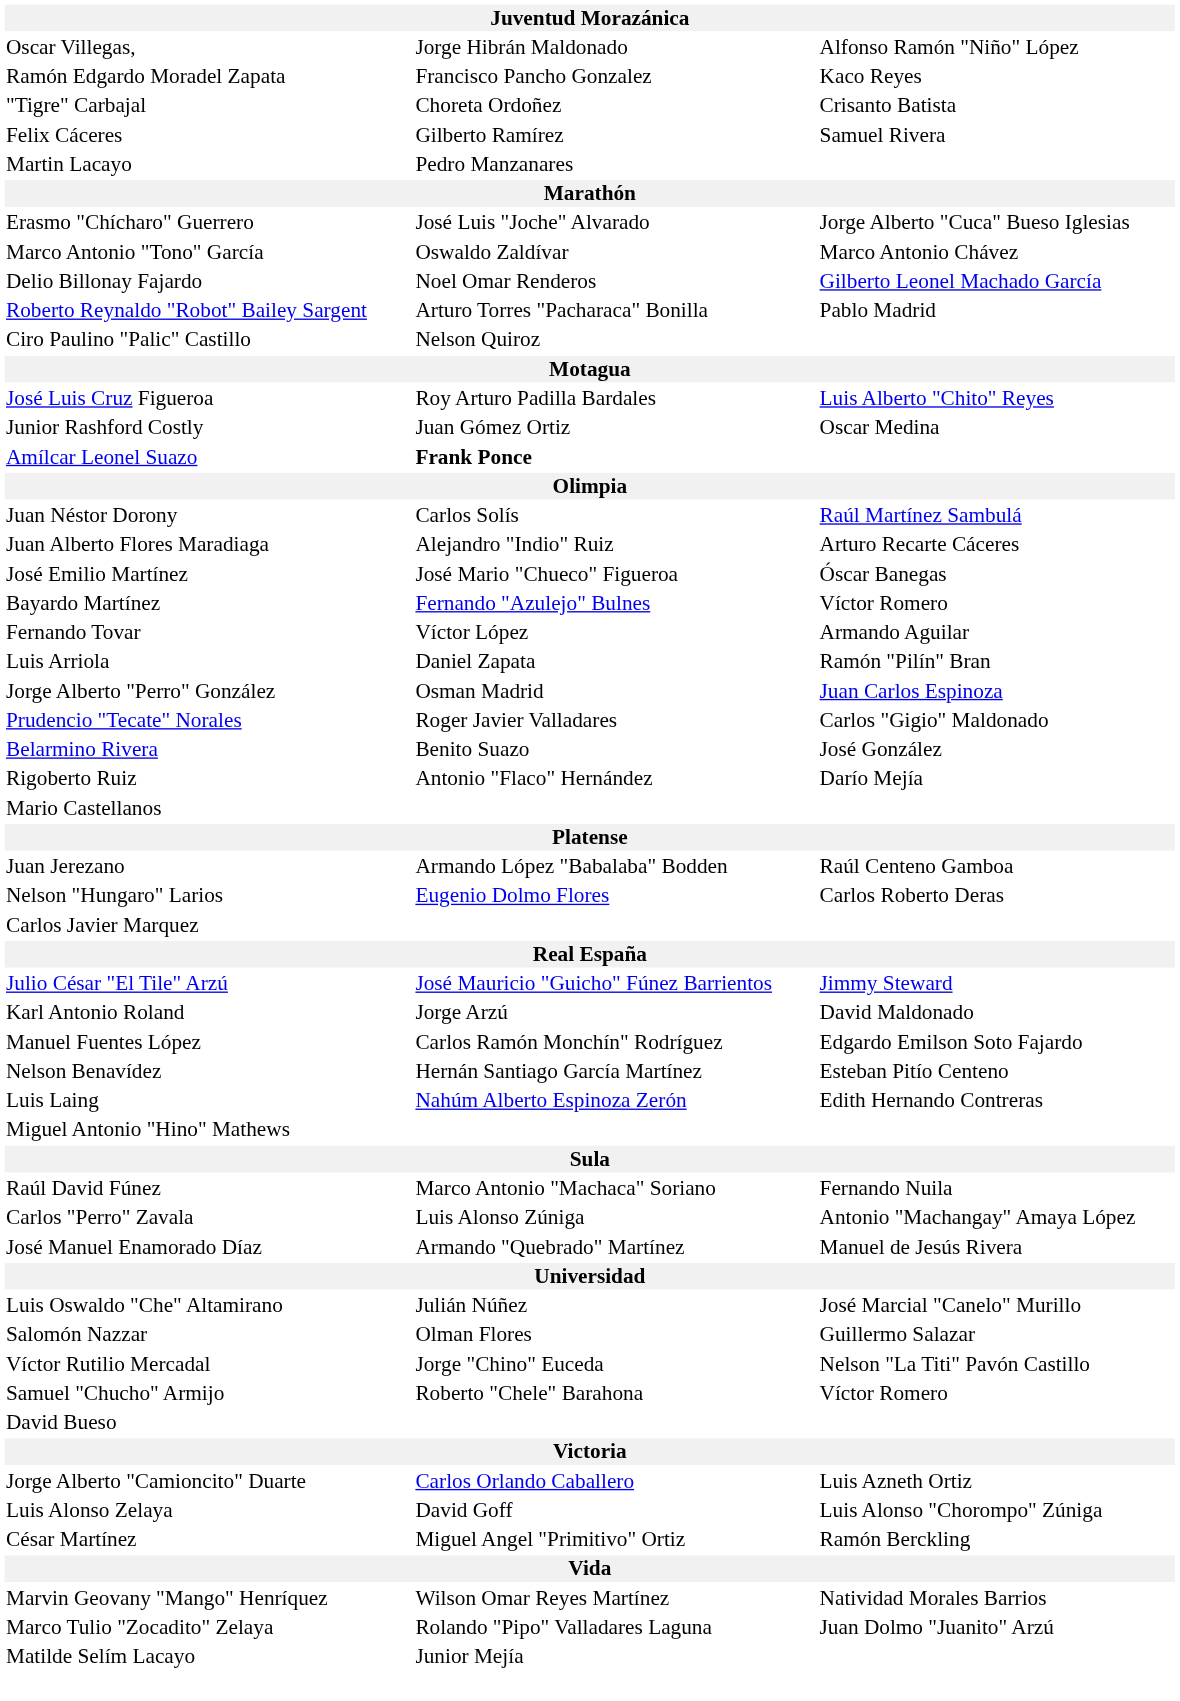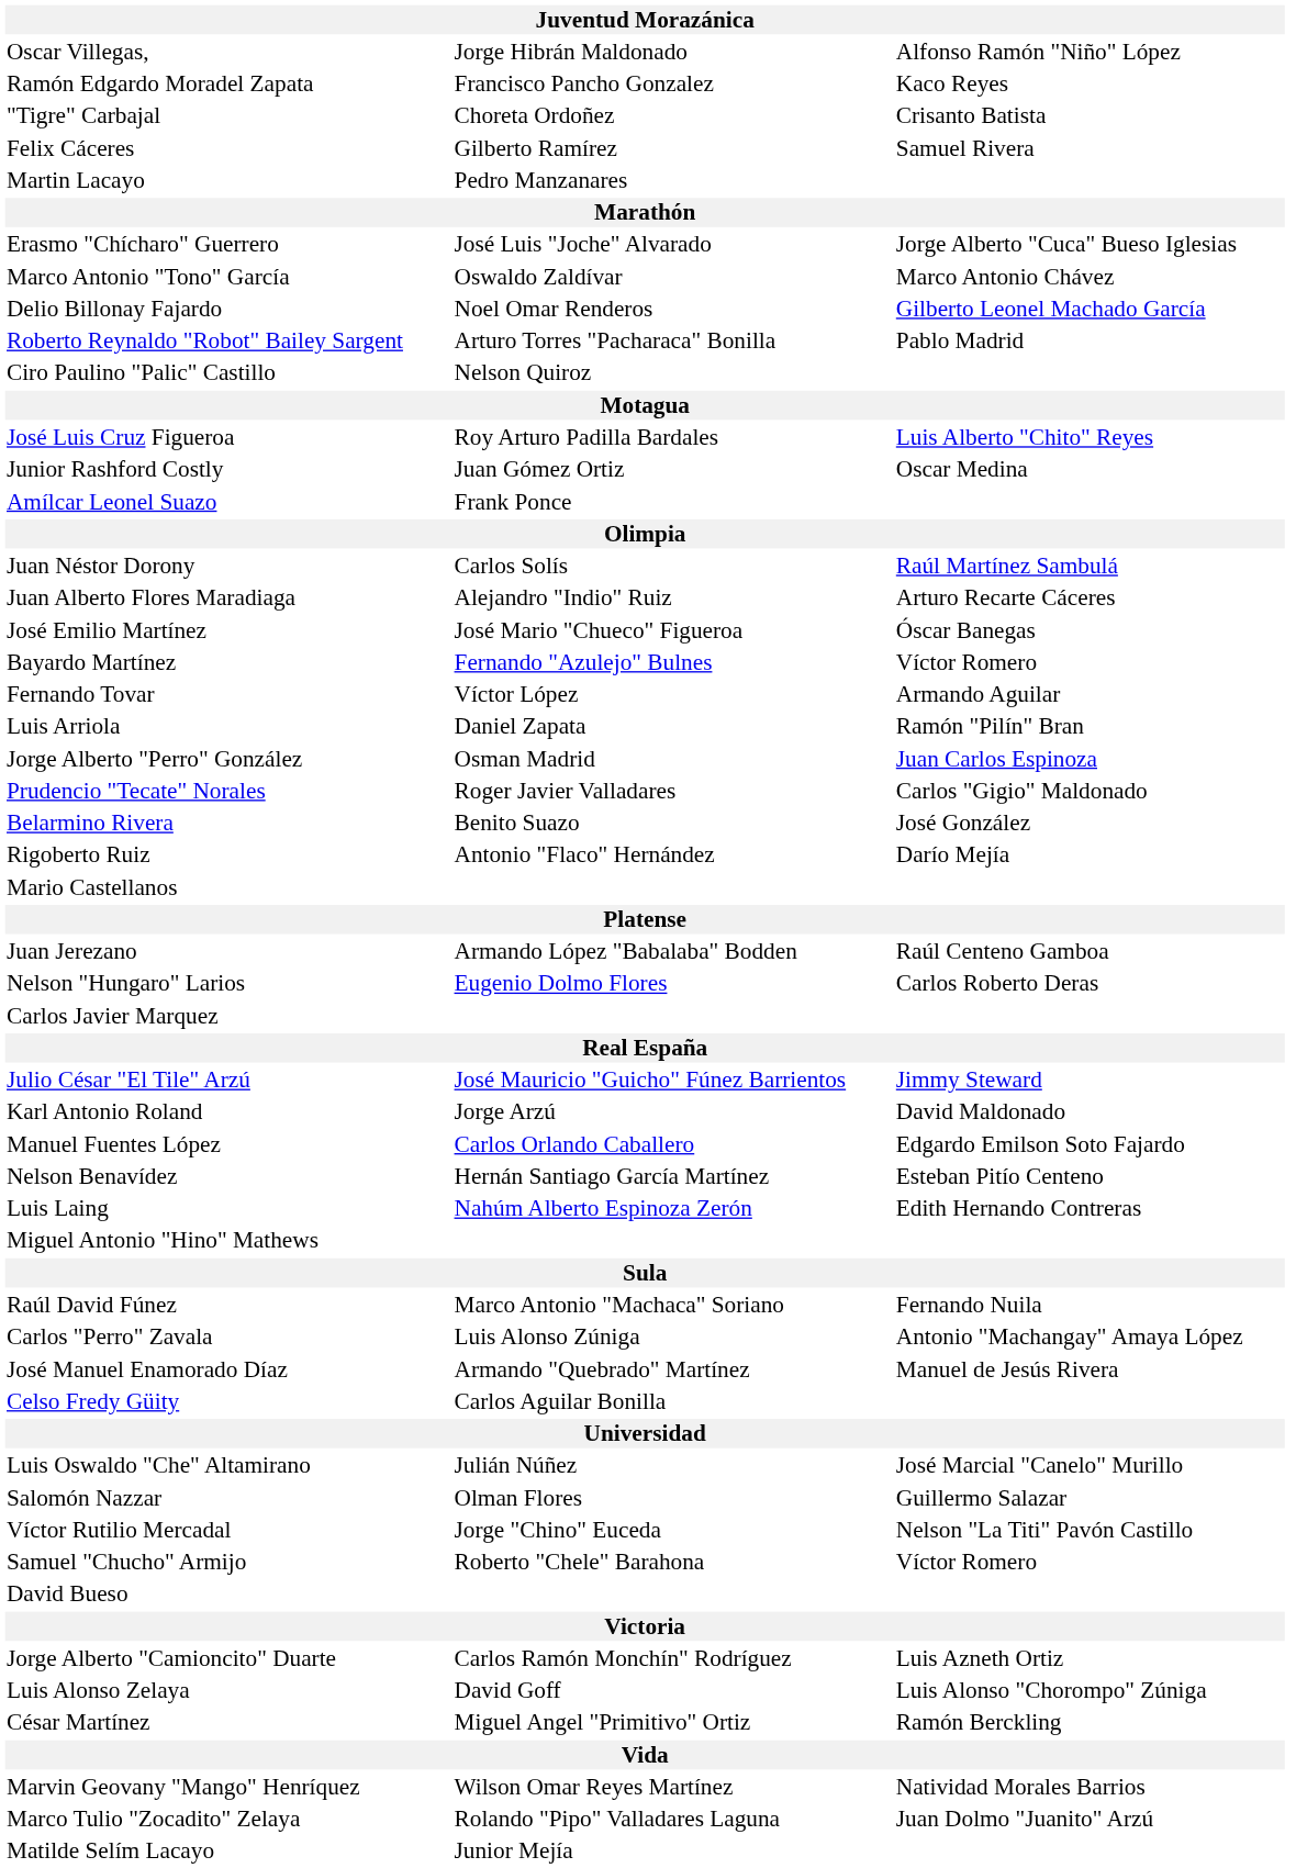Amílcar Leonel Suazo | column 2: bold -> normal
Manuel Fuentes López | column 2: Carlos Ramón Monchín" Rodríguez -> Carlos Orlando Caballero
+ row: Celso Fredy Güity | Carlos Aguilar Bonilla
Jorge Alberto "Camioncito" Duarte | column 2: Carlos Orlando Caballero -> Carlos Ramón Monchín" Rodríguez
